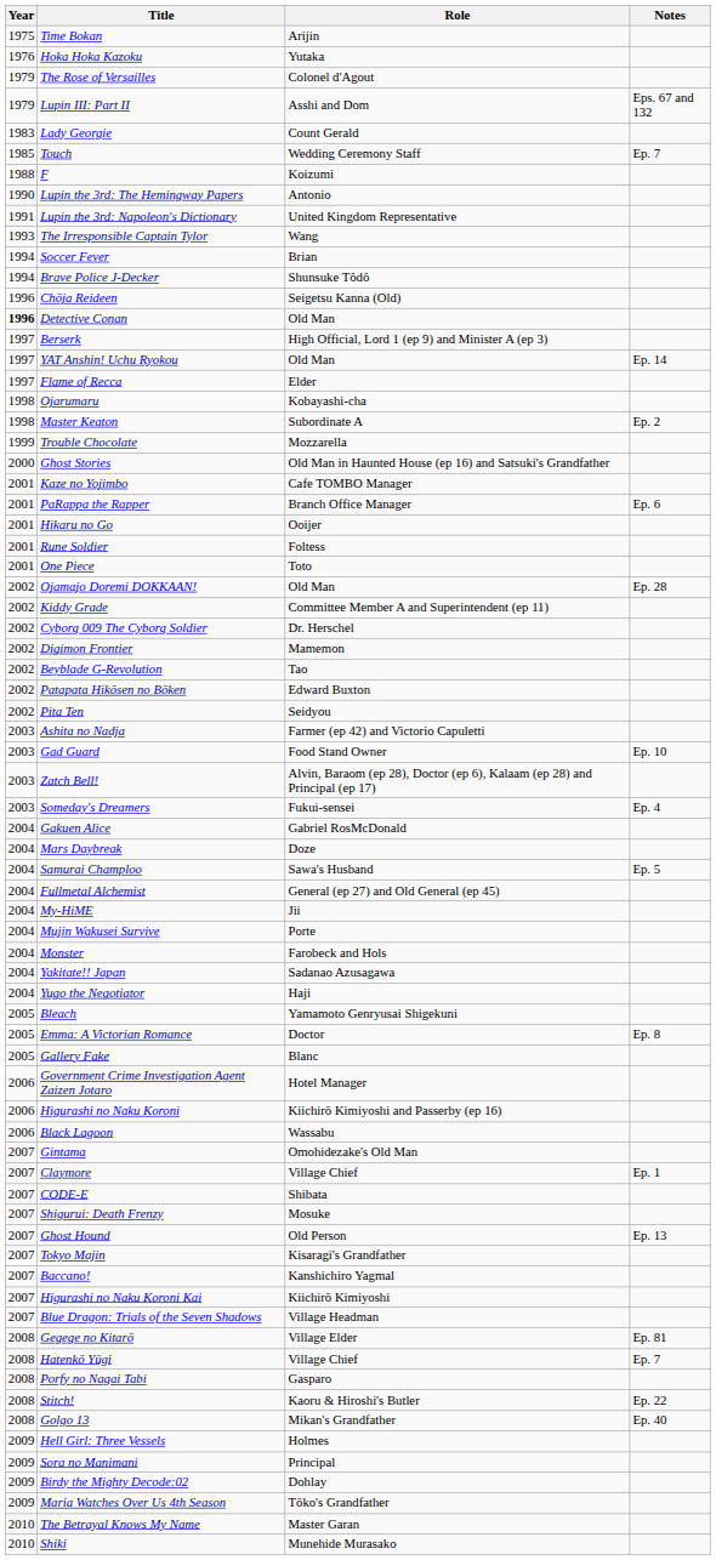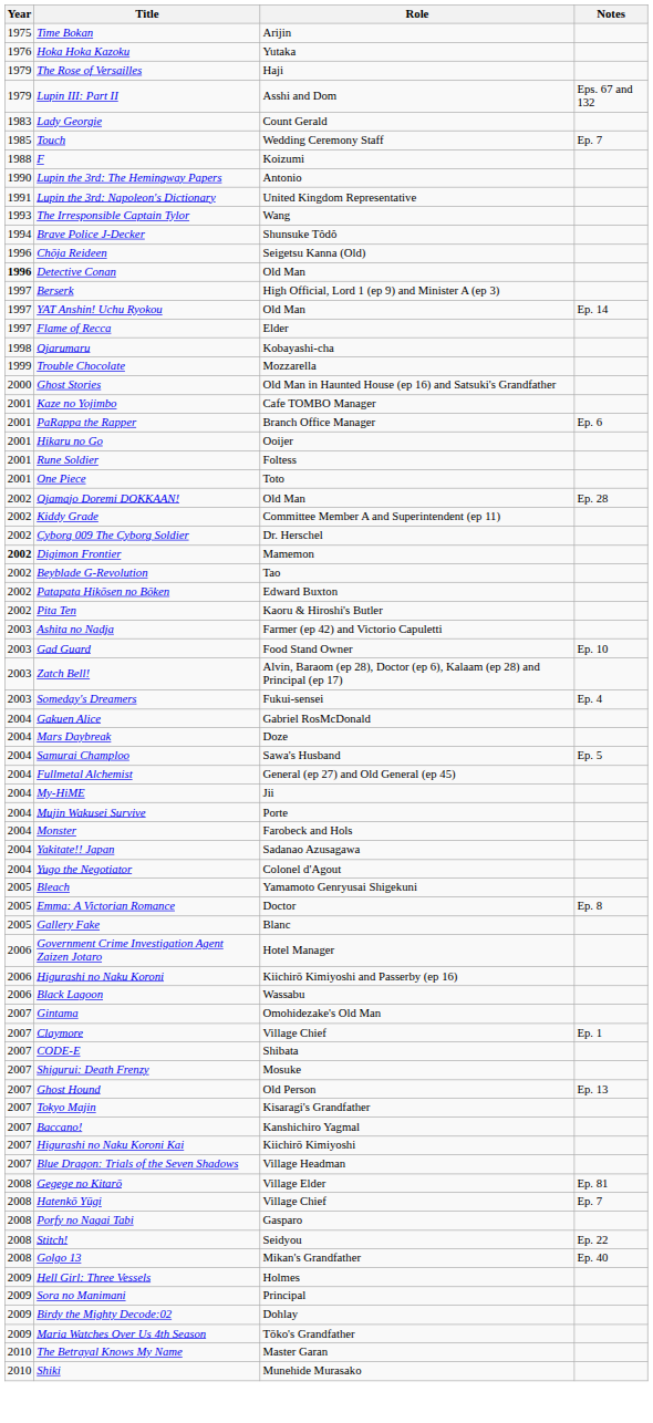The Rose of Versailles | Role: Colonel d'Agout -> Haji
- row: 1994 | Soccer Fever | Brian
- row: 1998 | Master Keaton | Subordinate A | Ep. 2
Digimon Frontier | Year: normal -> bold
Pita Ten | Role: Seidyou -> Kaoru & Hiroshi's Butler
Yugo the Negotiator | Role: Haji -> Colonel d'Agout
Stitch! | Role: Kaoru & Hiroshi's Butler -> Seidyou
